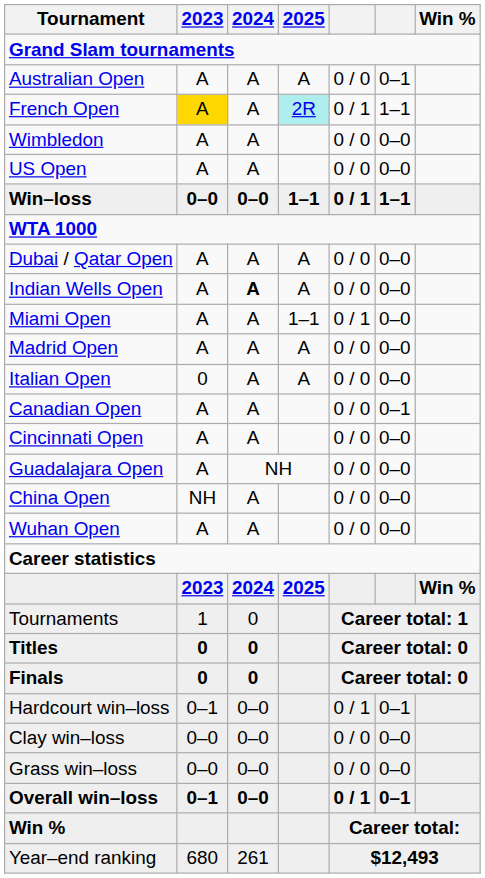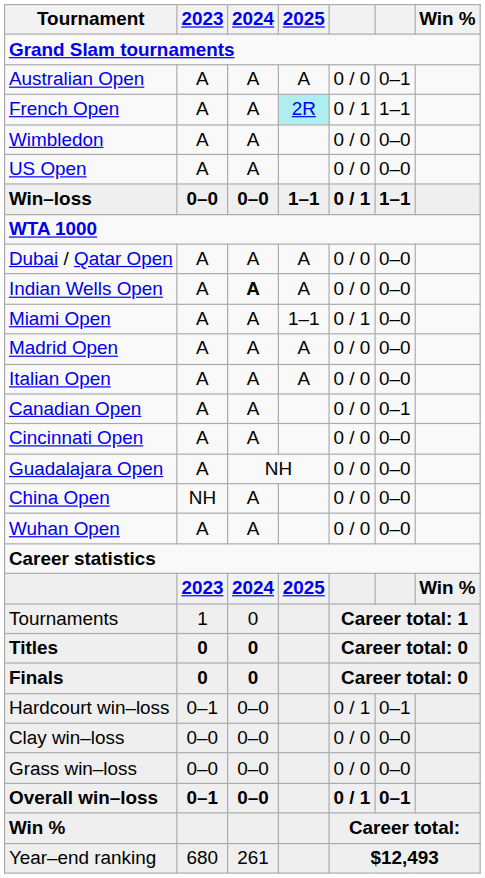French Open | 2023: gold background -> no background
Italian Open | 2023: 0 -> A
